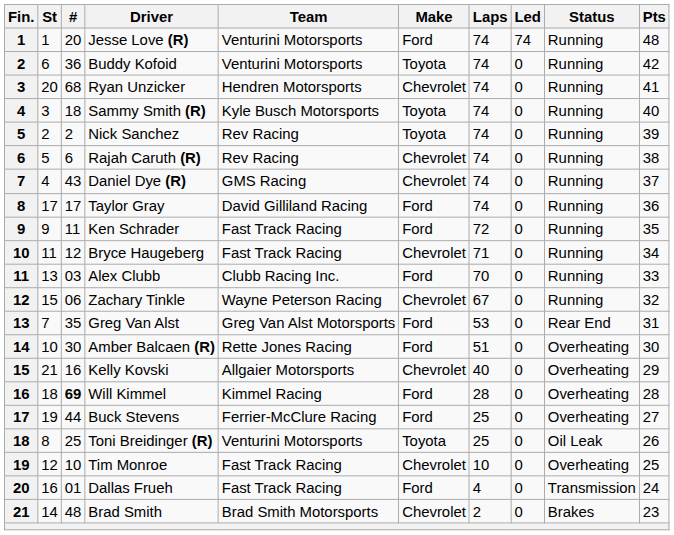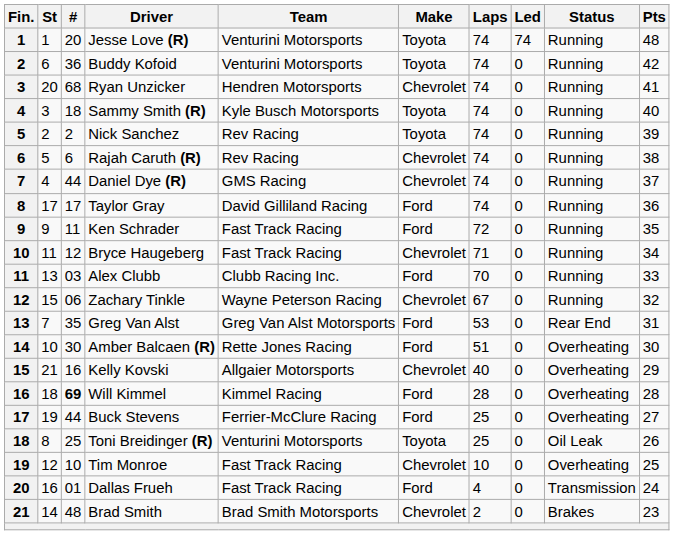Jesse Love (R) | Make: Ford -> Toyota
Daniel Dye (R) | #: 43 -> 44
